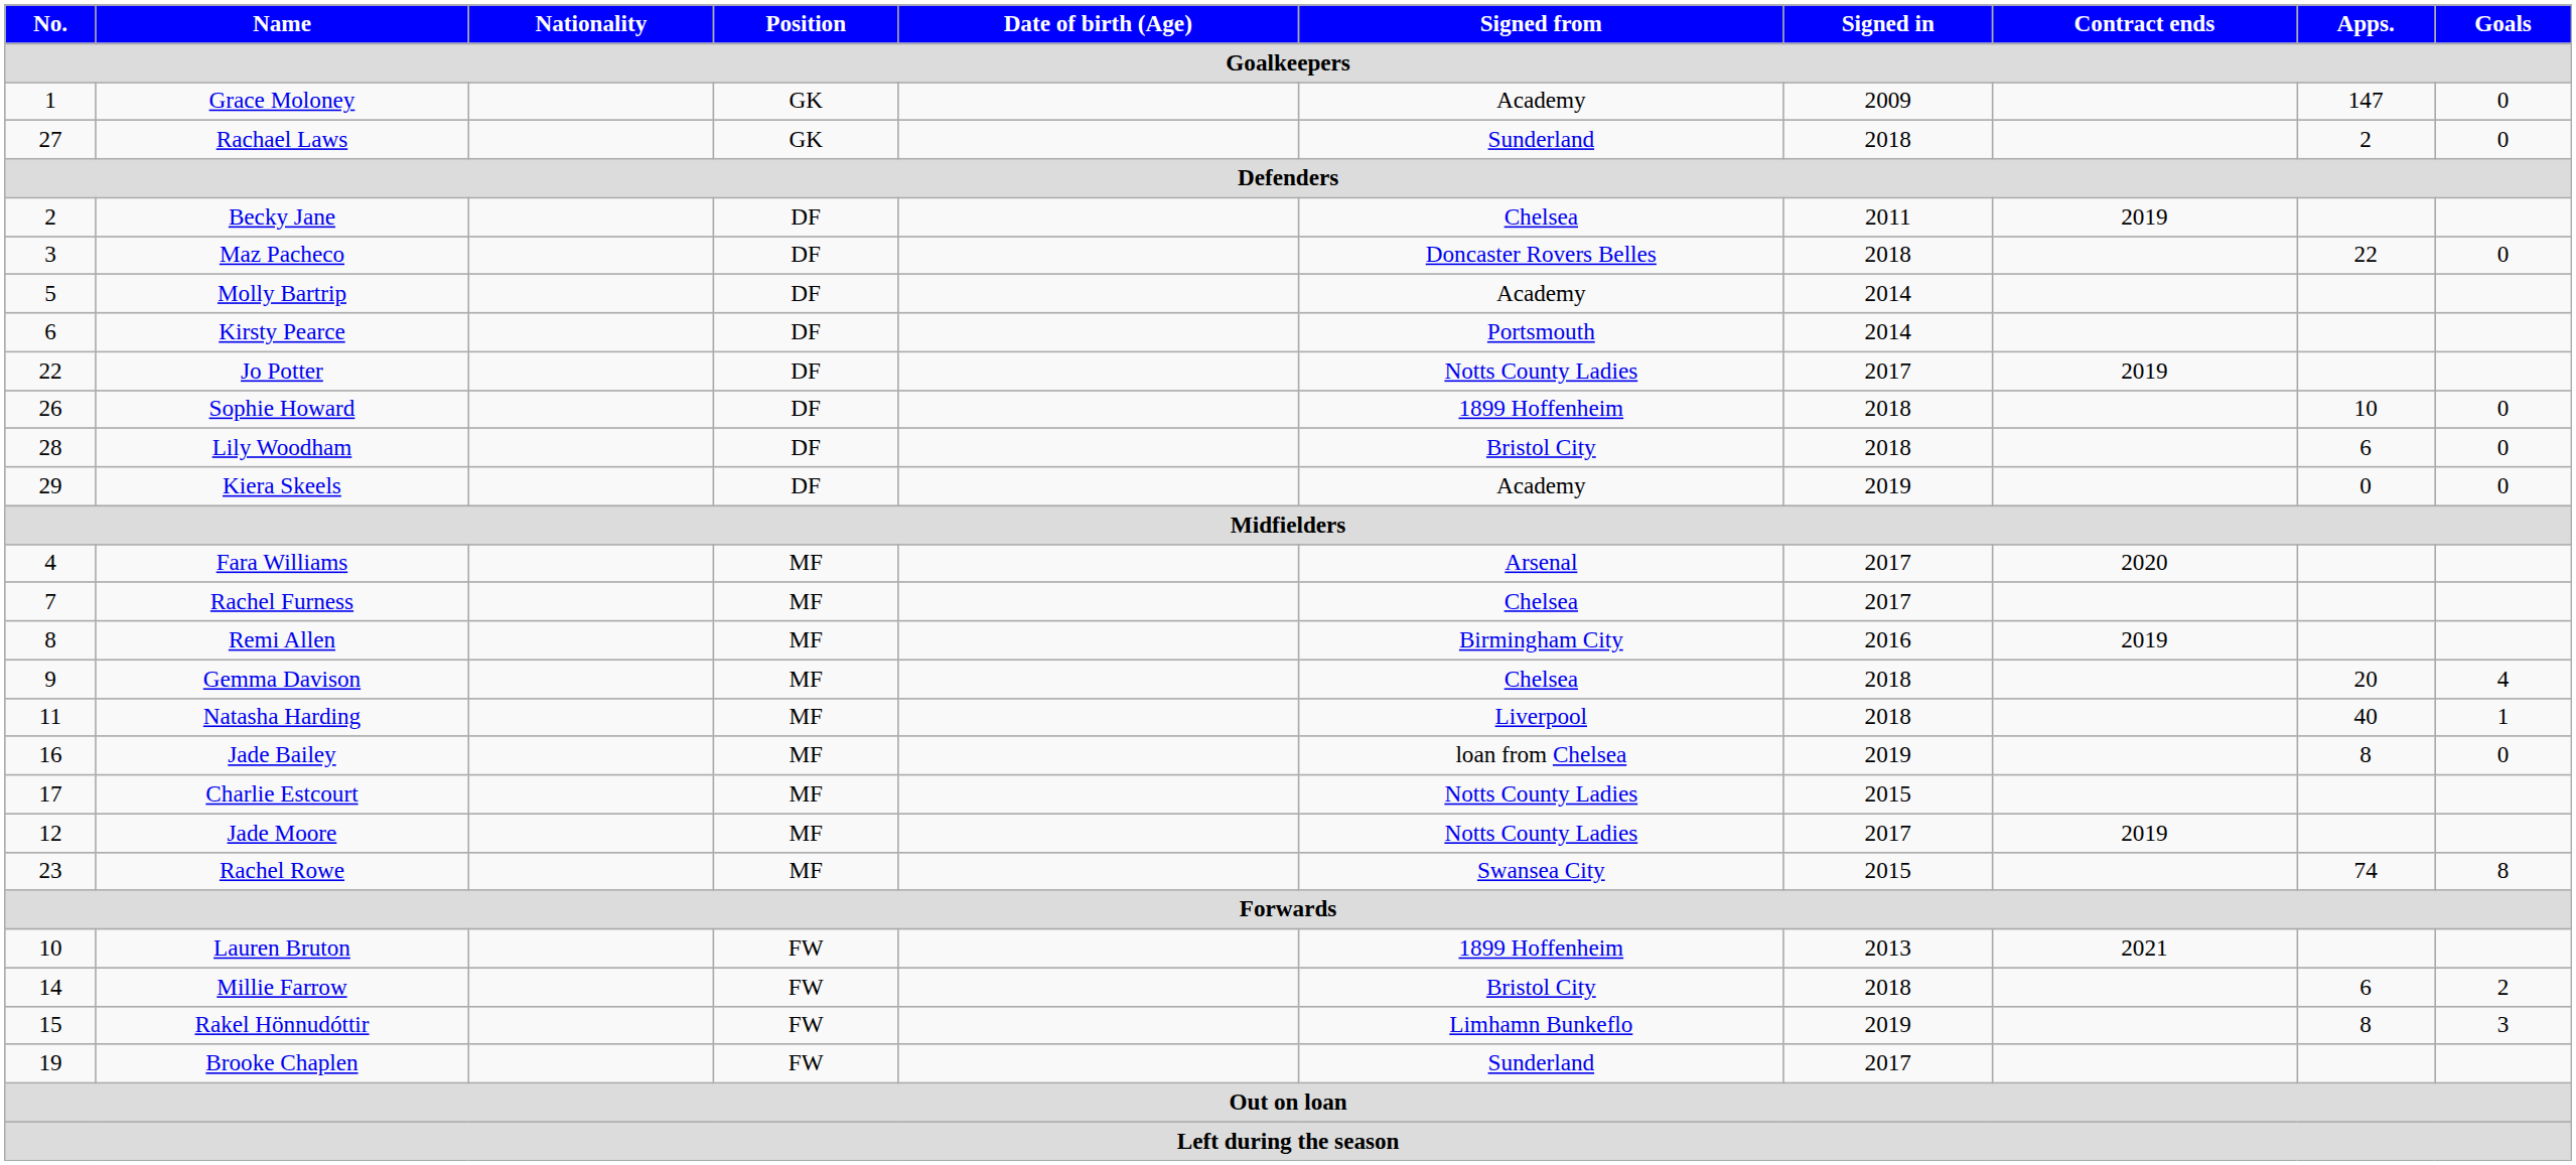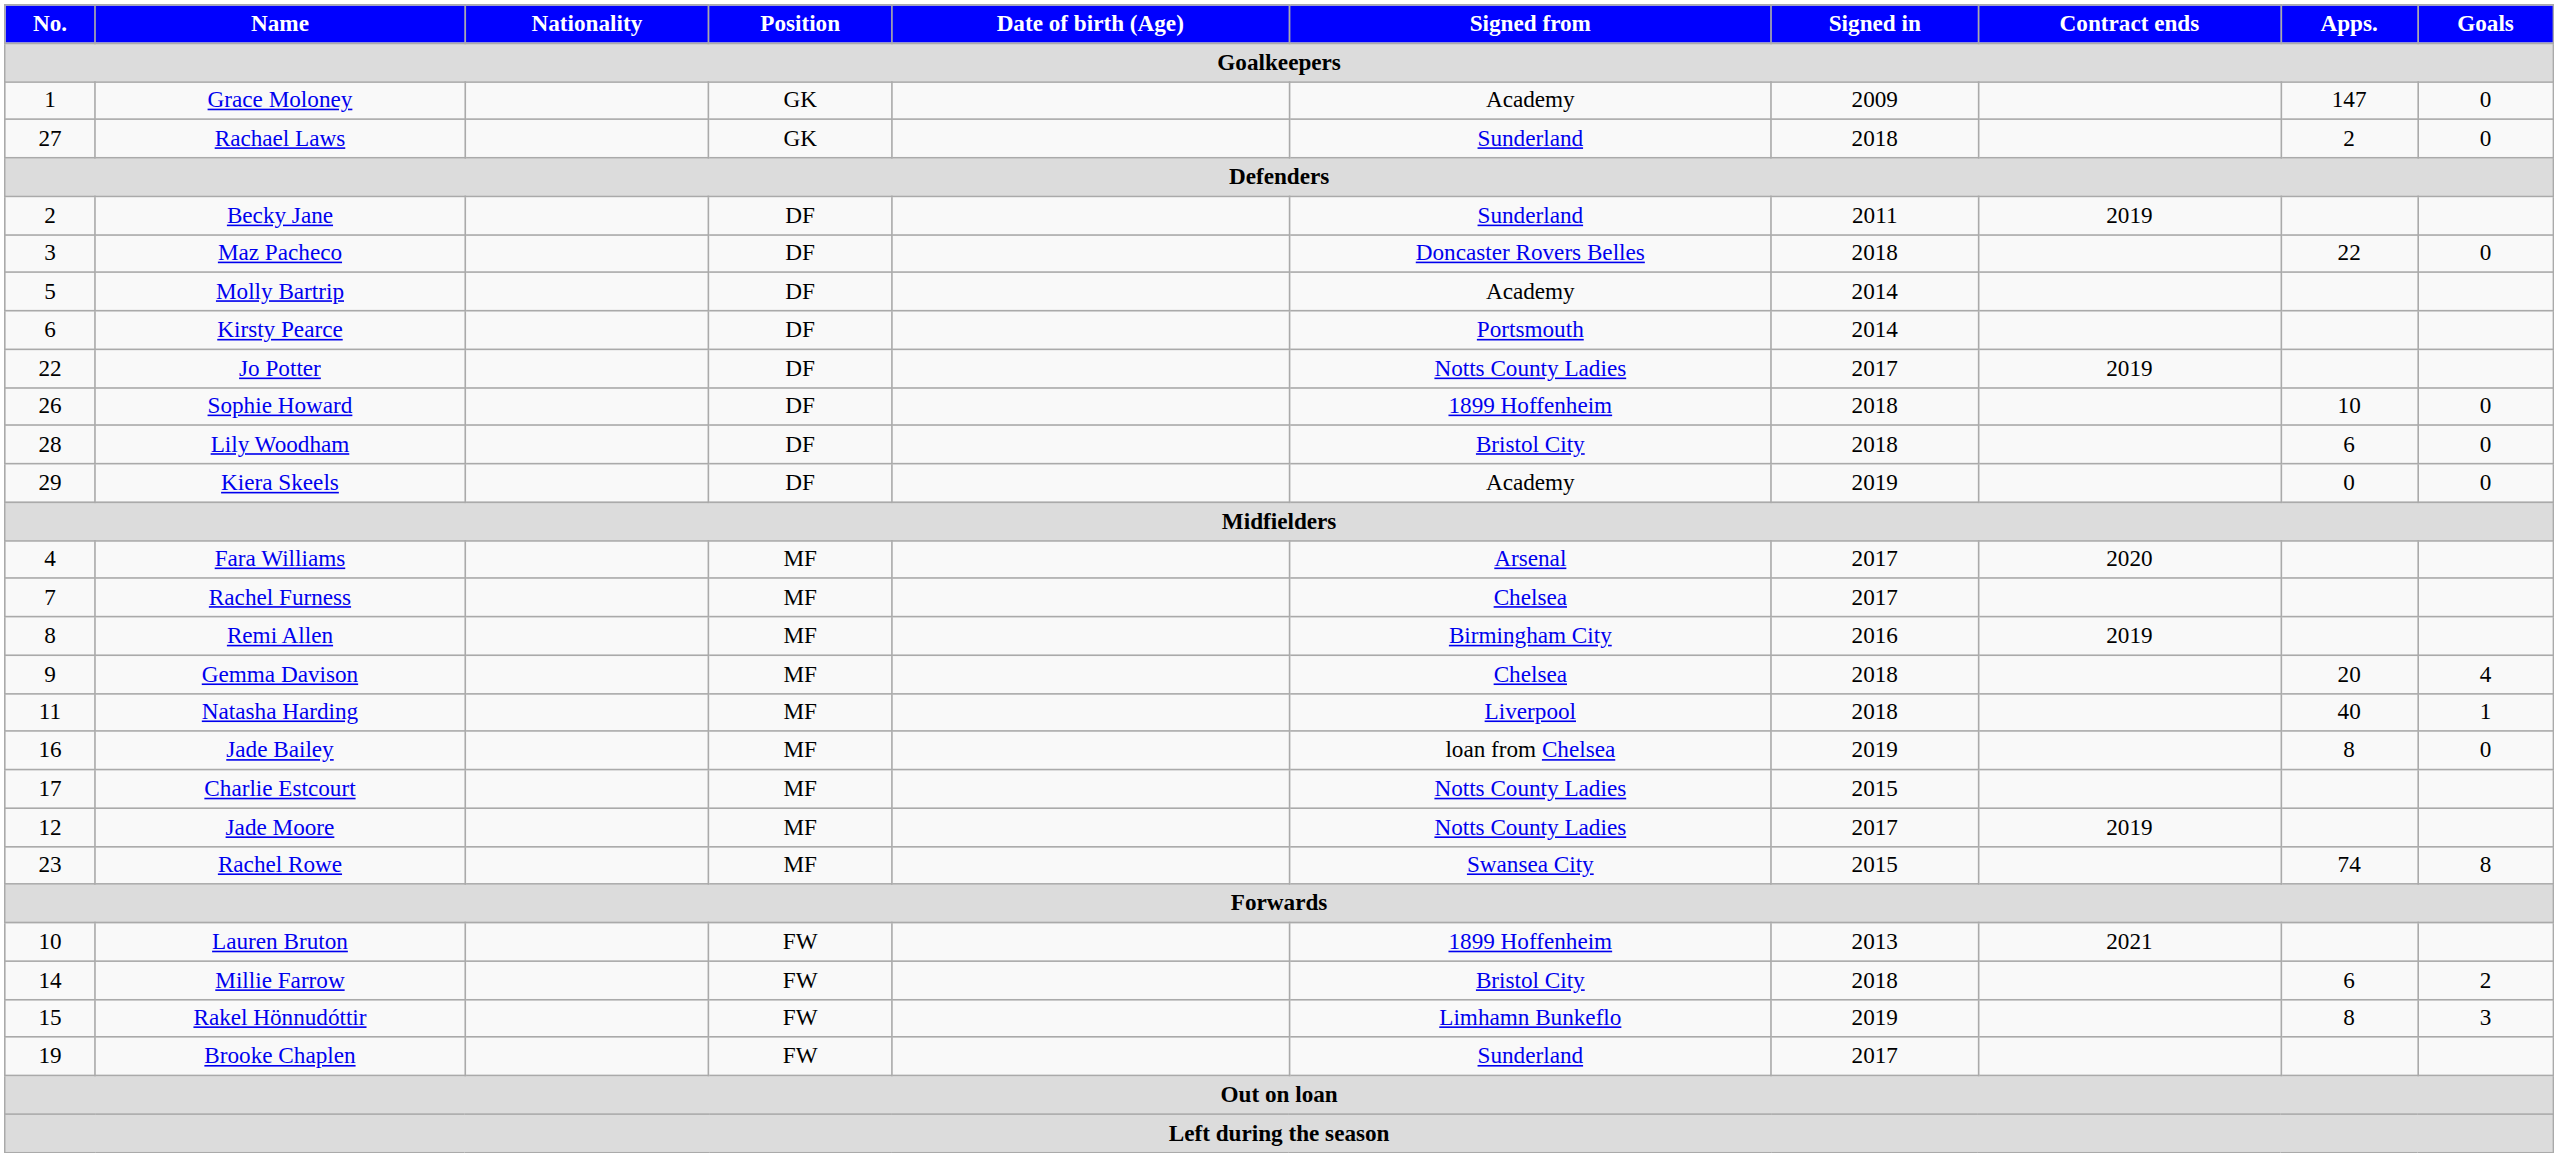Becky Jane | Signed from: Chelsea -> Sunderland
